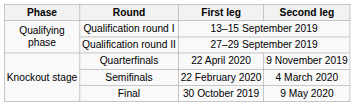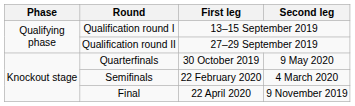Quarterfinals | First leg: 22 April 2020 -> 30 October 2019
Quarterfinals | Second leg: 9 November 2019 -> 9 May 2020
Final | First leg: 30 October 2019 -> 22 April 2020
Final | Second leg: 9 May 2020 -> 9 November 2019
